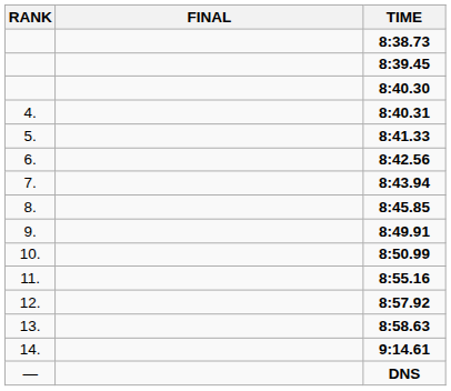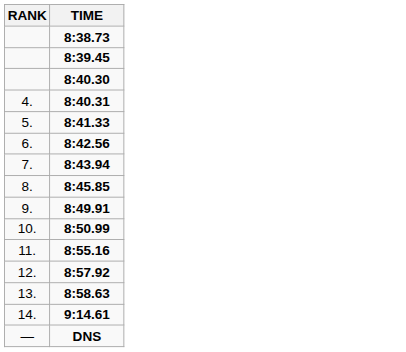- column: FINAL
